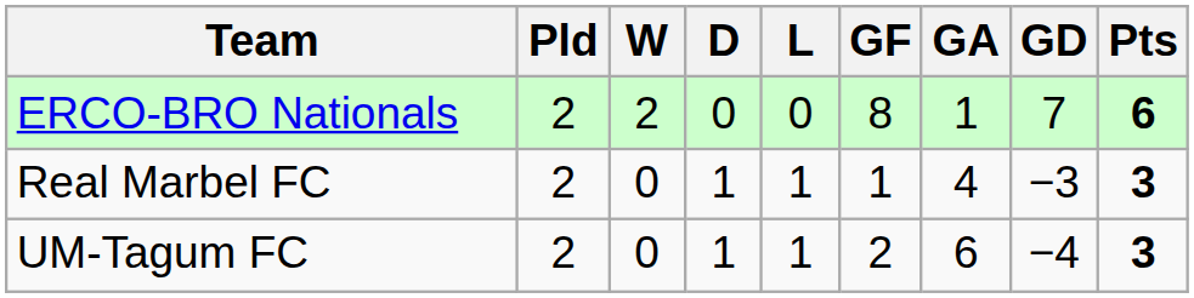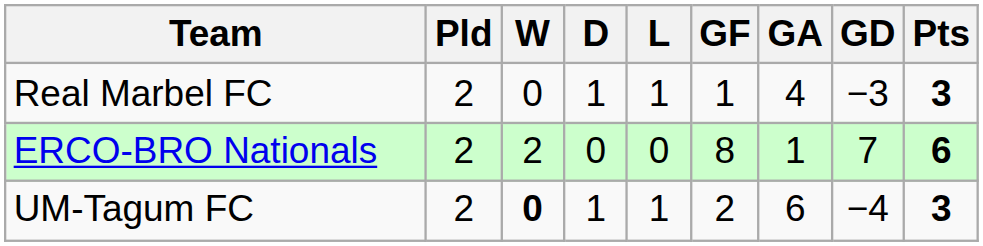rows swapped: ERCO-BRO Nationals <-> Real Marbel FC
UM-Tagum FC | W: normal -> bold
